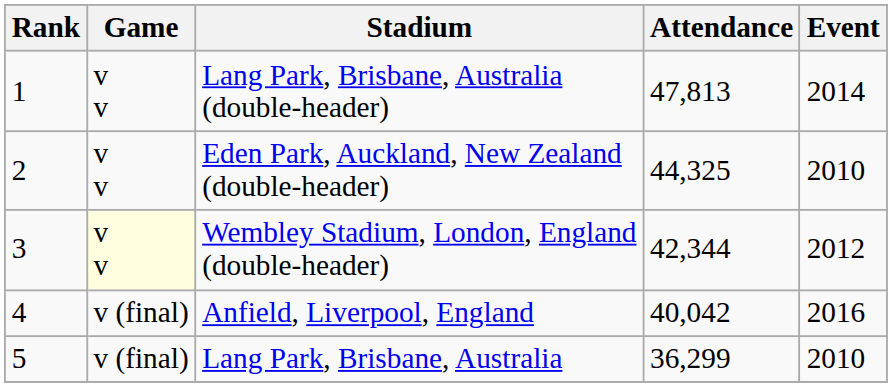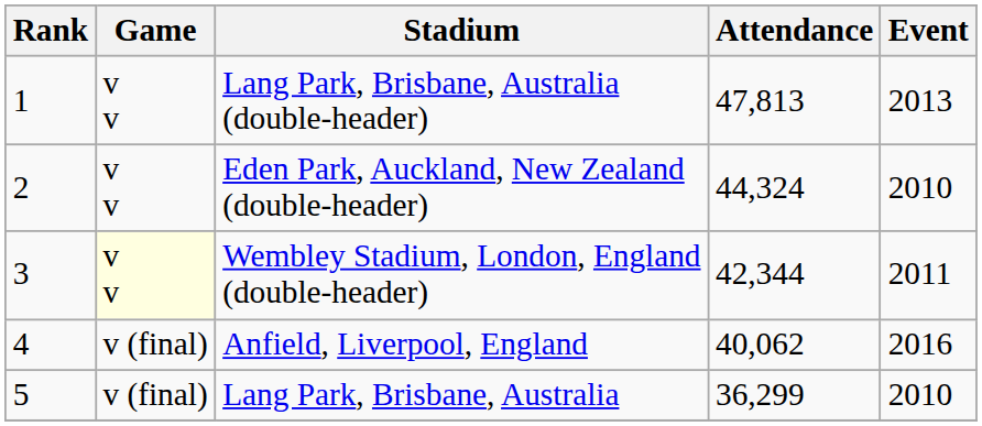Lang Park, Brisbane, Australia (double-header) | Event: 2014 -> 2013
Eden Park, Auckland, New Zealand (double-header) | Attendance: 44,325 -> 44,324
Wembley Stadium, London, England (double-header) | Event: 2012 -> 2011
Anfield, Liverpool, England | Attendance: 40,042 -> 40,062
